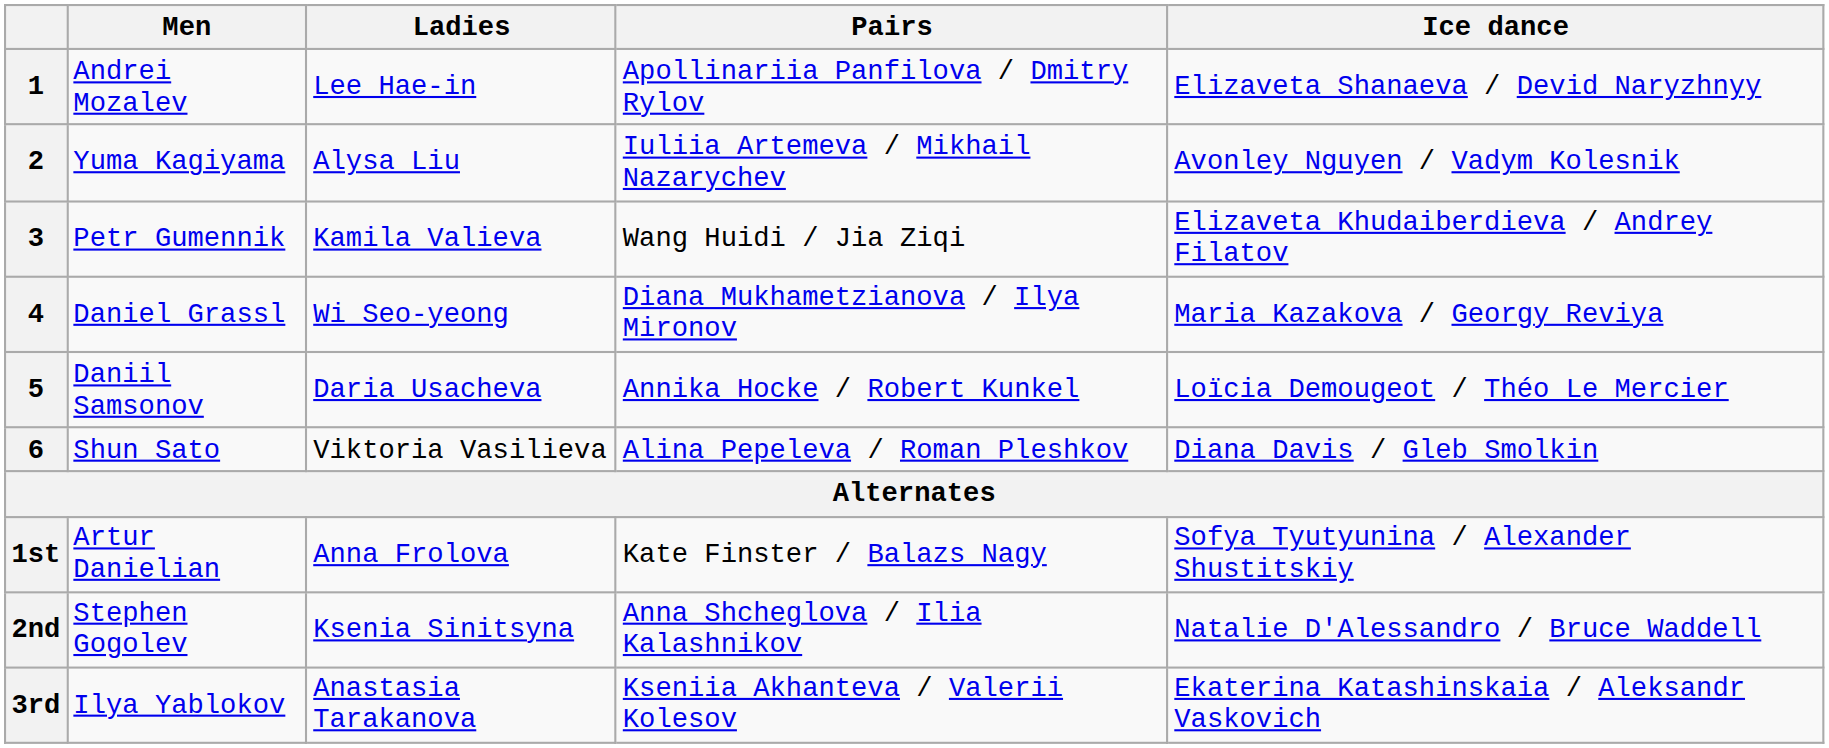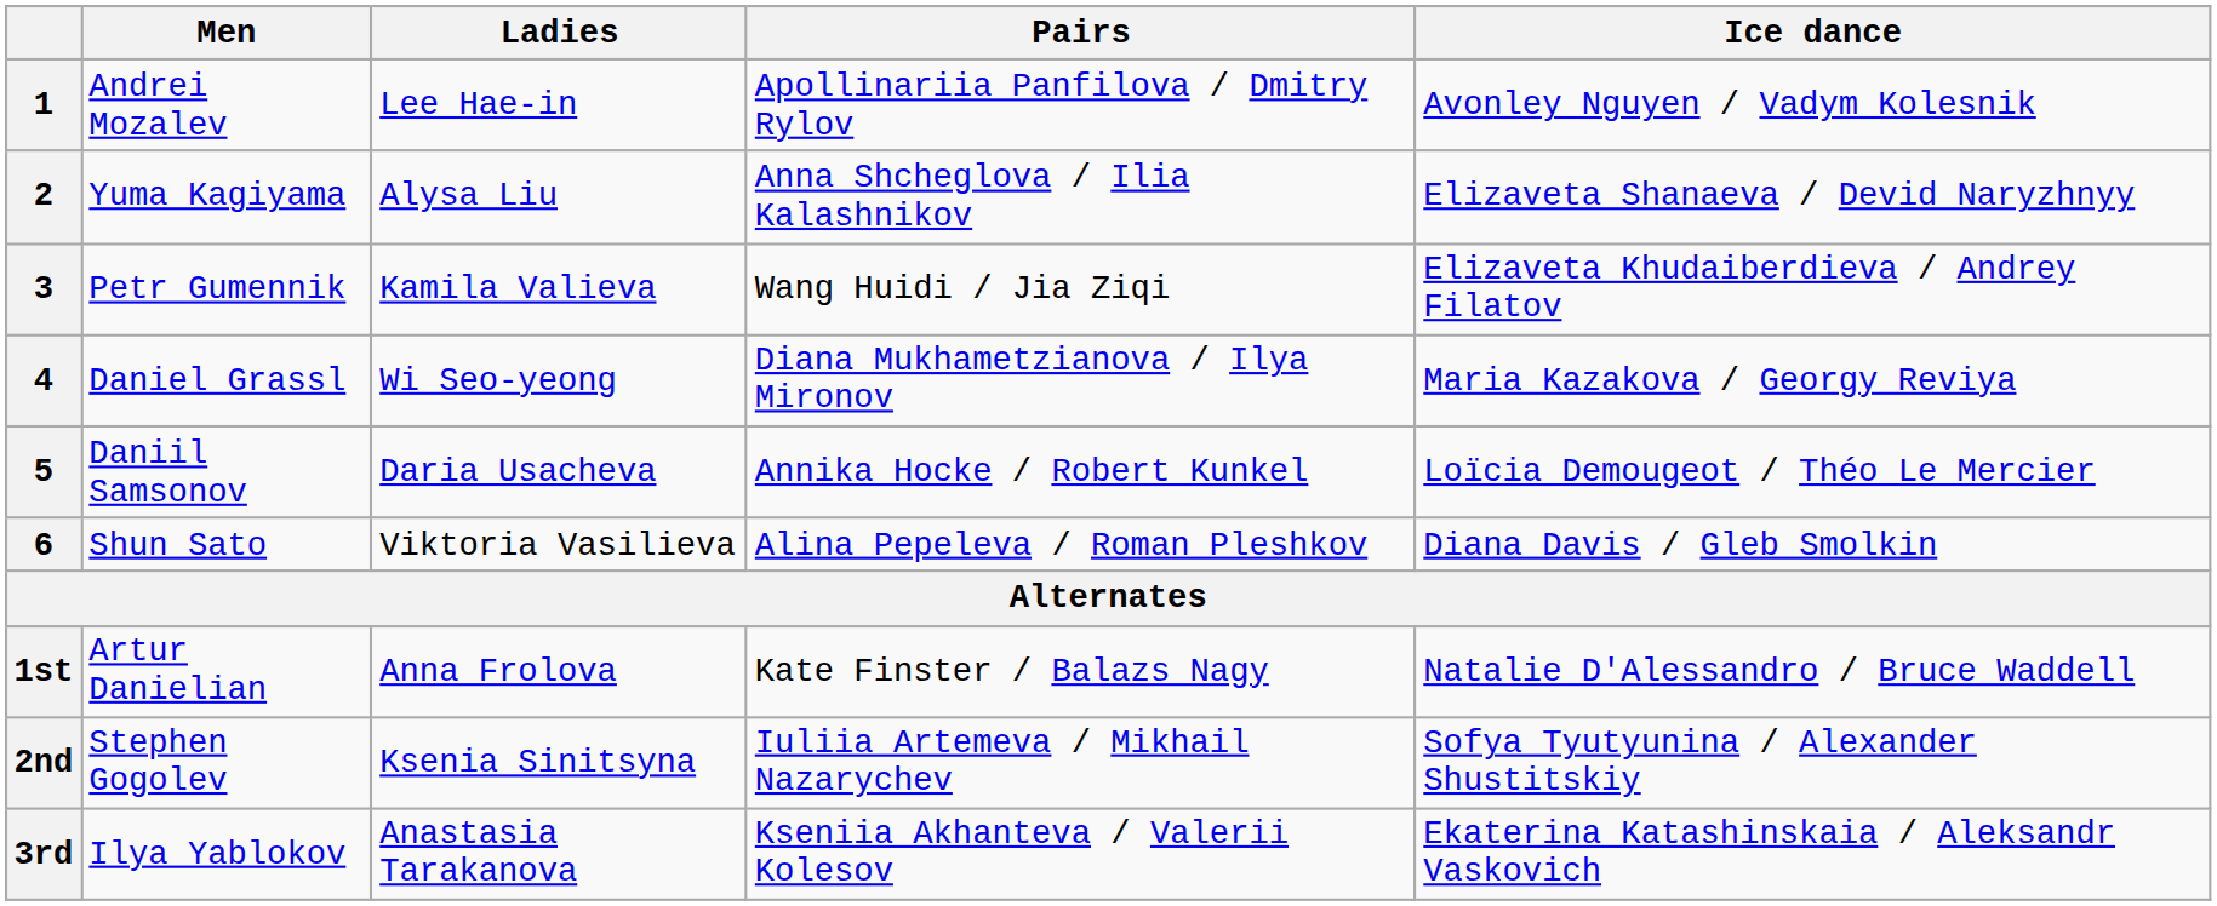1 | Ice dance: Elizaveta Shanaeva / Devid Naryzhnyy -> Avonley Nguyen / Vadym Kolesnik
2 | Pairs: Iuliia Artemeva / Mikhail Nazarychev -> Anna Shcheglova / Ilia Kalashnikov
2 | Ice dance: Avonley Nguyen / Vadym Kolesnik -> Elizaveta Shanaeva / Devid Naryzhnyy
1st | Ice dance: Sofya Tyutyunina / Alexander Shustitskiy -> Natalie D'Alessandro / Bruce Waddell
2nd | Pairs: Anna Shcheglova / Ilia Kalashnikov -> Iuliia Artemeva / Mikhail Nazarychev
2nd | Ice dance: Natalie D'Alessandro / Bruce Waddell -> Sofya Tyutyunina / Alexander Shustitskiy
